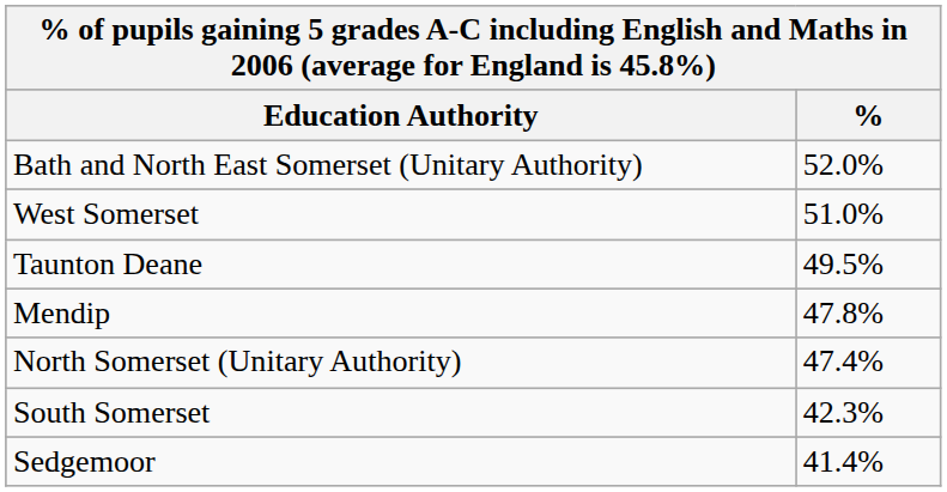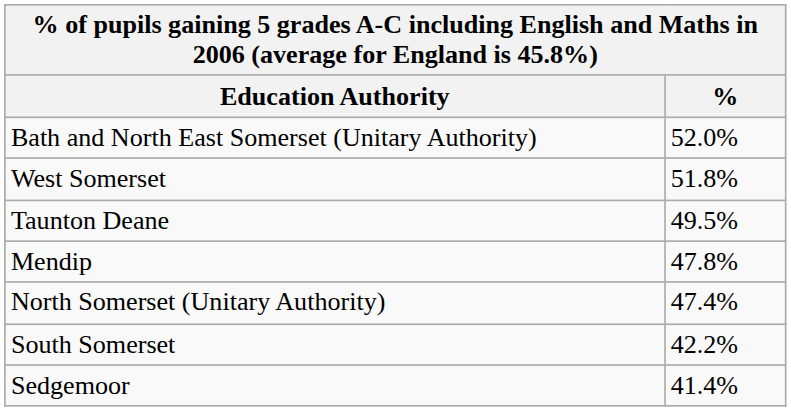West Somerset | %: 51.0% -> 51.8%
South Somerset | %: 42.3% -> 42.2%
